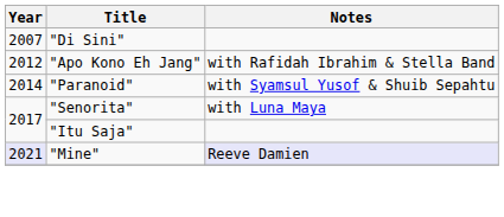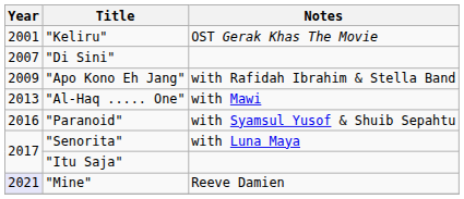+ row: 2001 | "Keliru" | OST Gerak Khas The Movie
"Apo Kono Eh Jang" | Year: 2012 -> 2009
+ row: 2013 | "Al-Haq ..... One" | with Mawi
"Paranoid" | Year: 2014 -> 2016
"Mine" | Notes: lavender background -> no background
